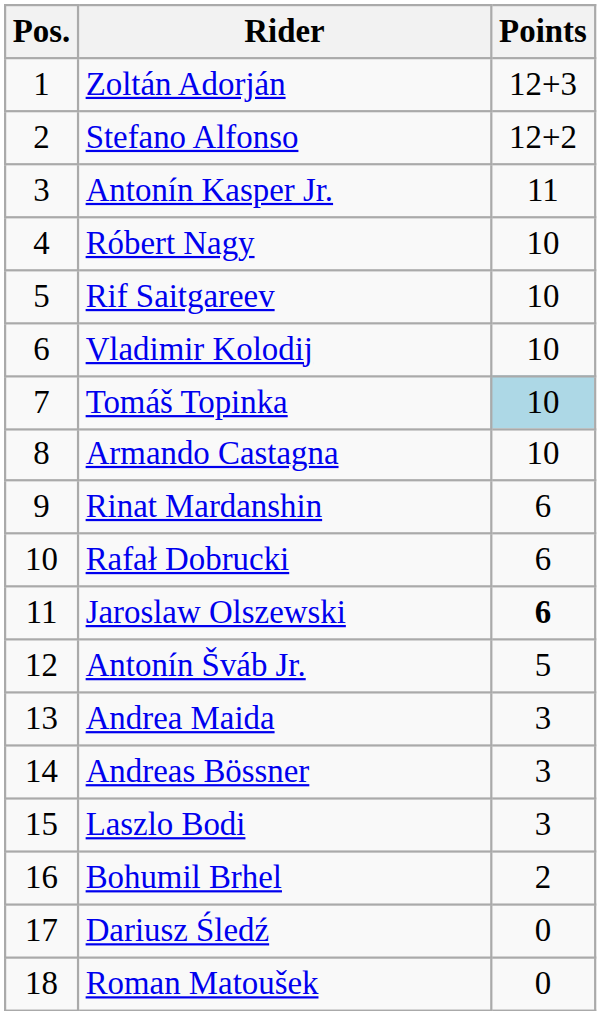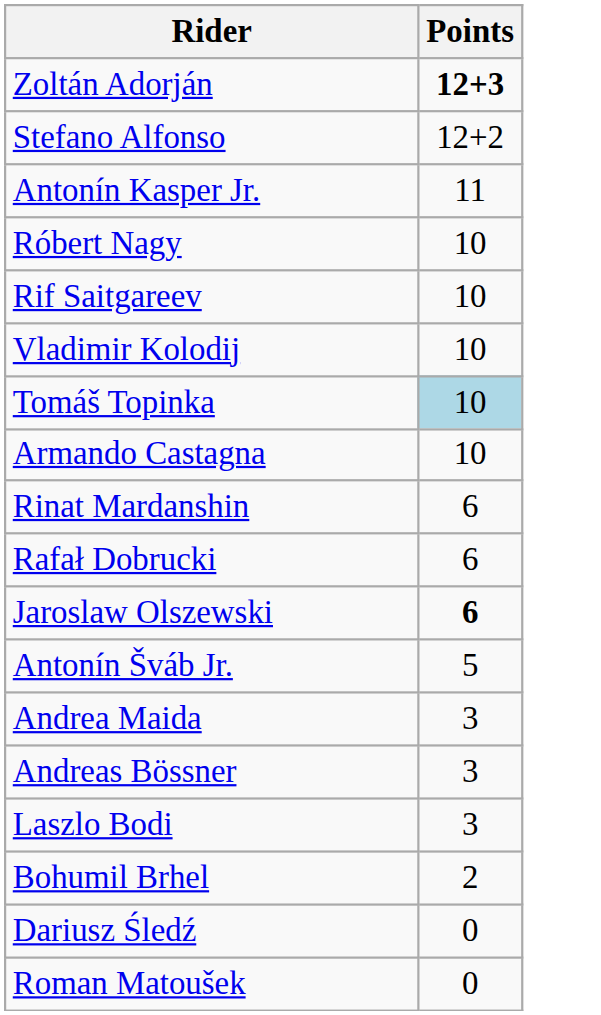- column: Pos. | 1 | 2 | 3 | 4 | 5 | 6 | 7 | 8 | 9 | 10 | 11 | 12 | 13 | 14 | 15 | 16 | 17 | 18
Zoltán Adorján | Points: normal -> bold
